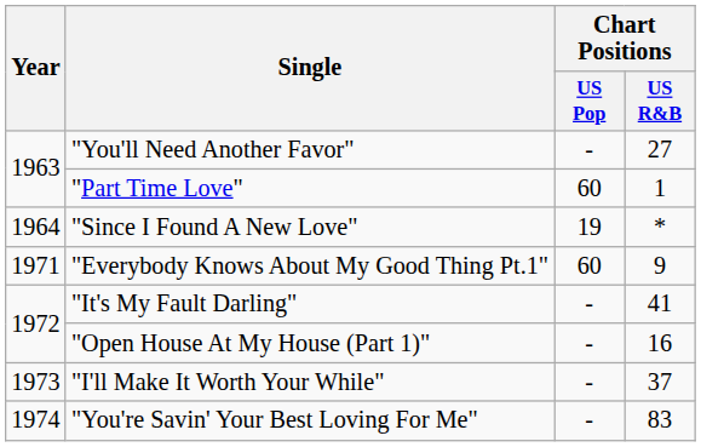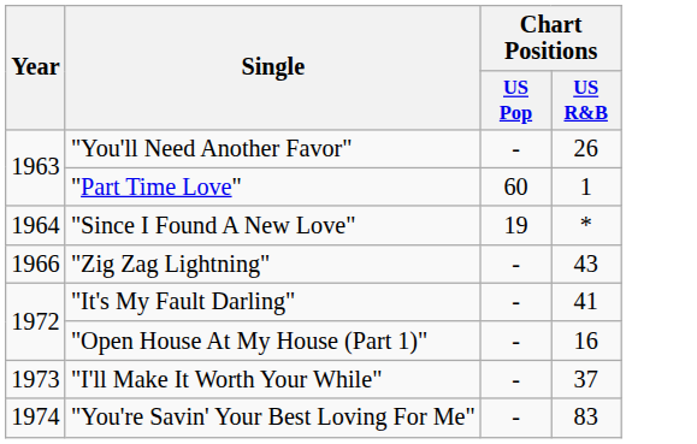"You'll Need Another Favor" | Chart Positions / US R&B: 27 -> 26
+ row: 1966 | "Zig Zag Lightning" | - | 43
- row: 1971 | "Everybody Knows About My Good Thing Pt.1" | 60 | 9
